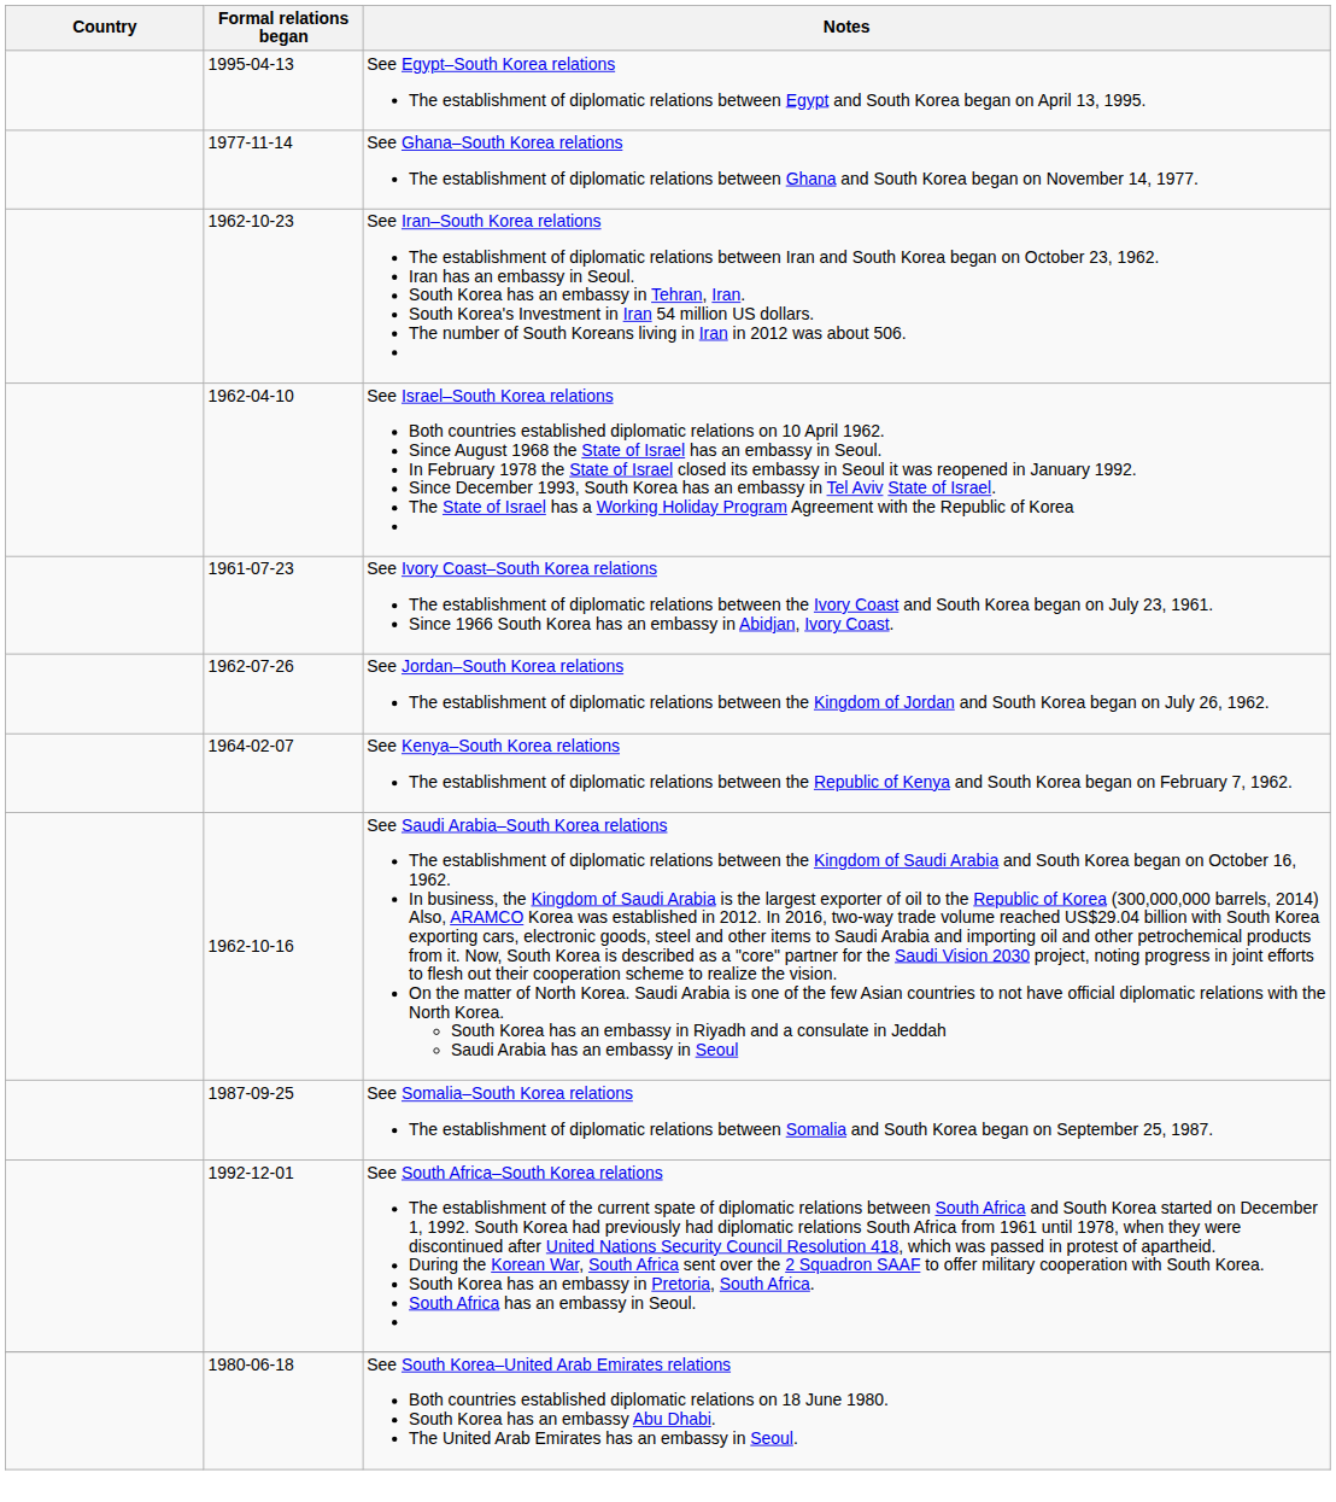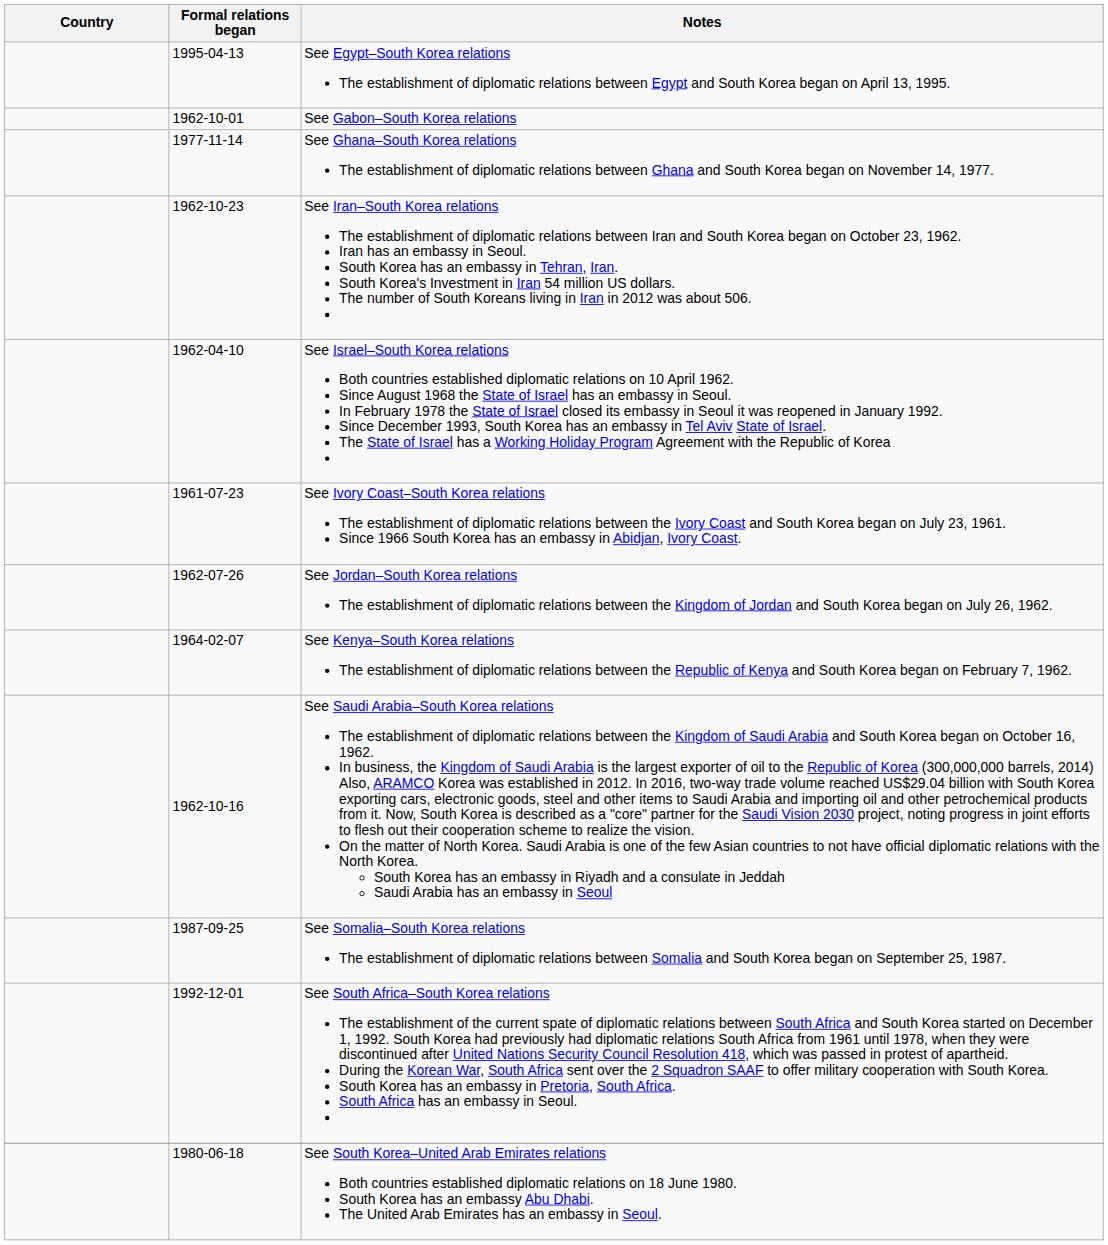+ row: 1962-10-01 | See Gabon–South Korea relations
